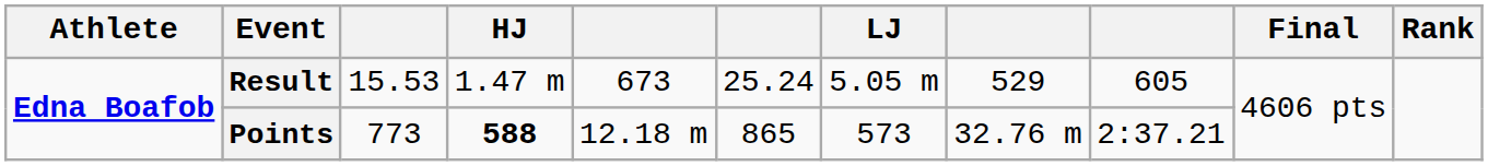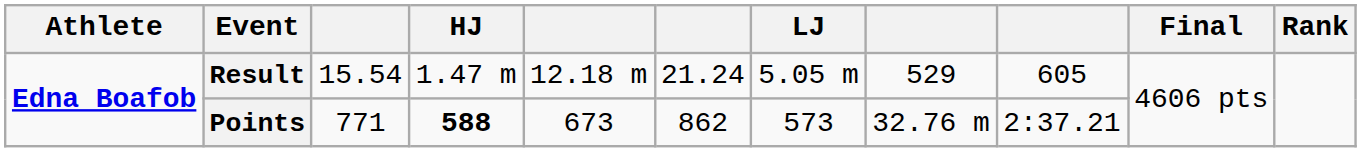Result | column 3: 15.53 -> 15.54
Result | column 5: 673 -> 12.18 m
Result | column 6: 25.24 -> 21.24
Points | column 3: 773 -> 771
Points | column 5: 12.18 m -> 673
Points | column 6: 865 -> 862
